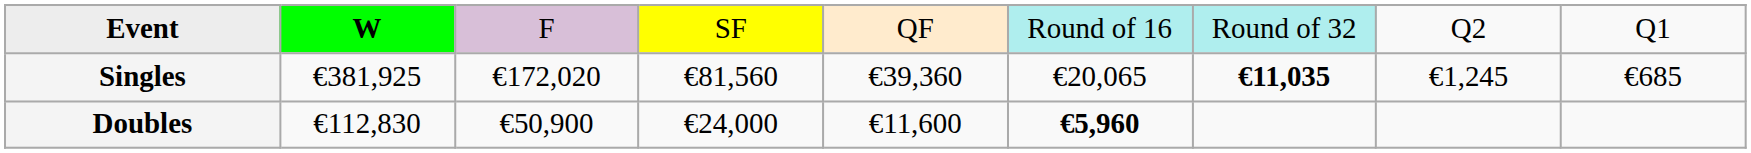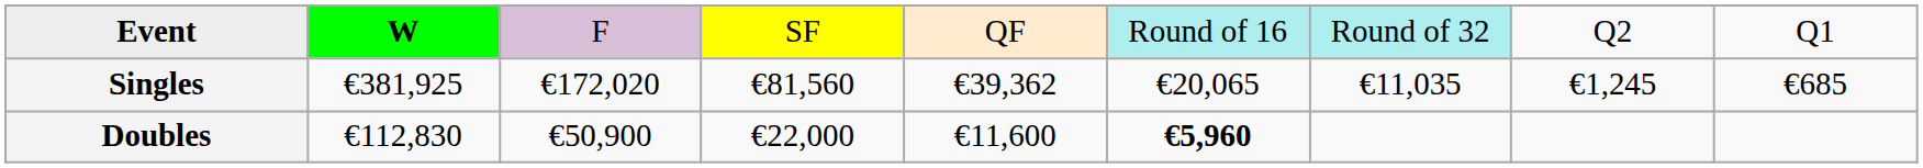Singles | column 5: €39,360 -> €39,362
Singles | column 7: bold -> normal
Doubles | column 4: €24,000 -> €22,000
